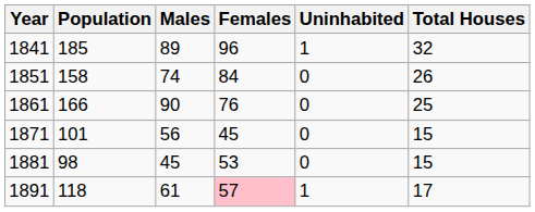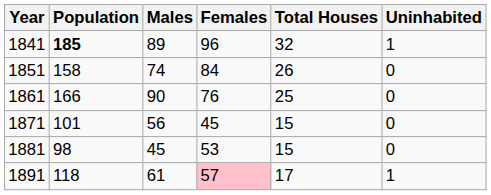columns swapped: Total Houses <-> Uninhabited
1841 | Population: normal -> bold
